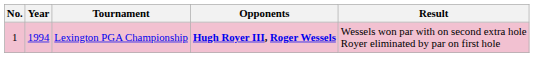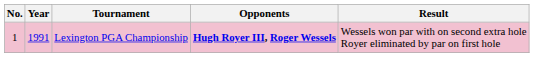Lexington PGA Championship | Year: 1994 -> 1991
